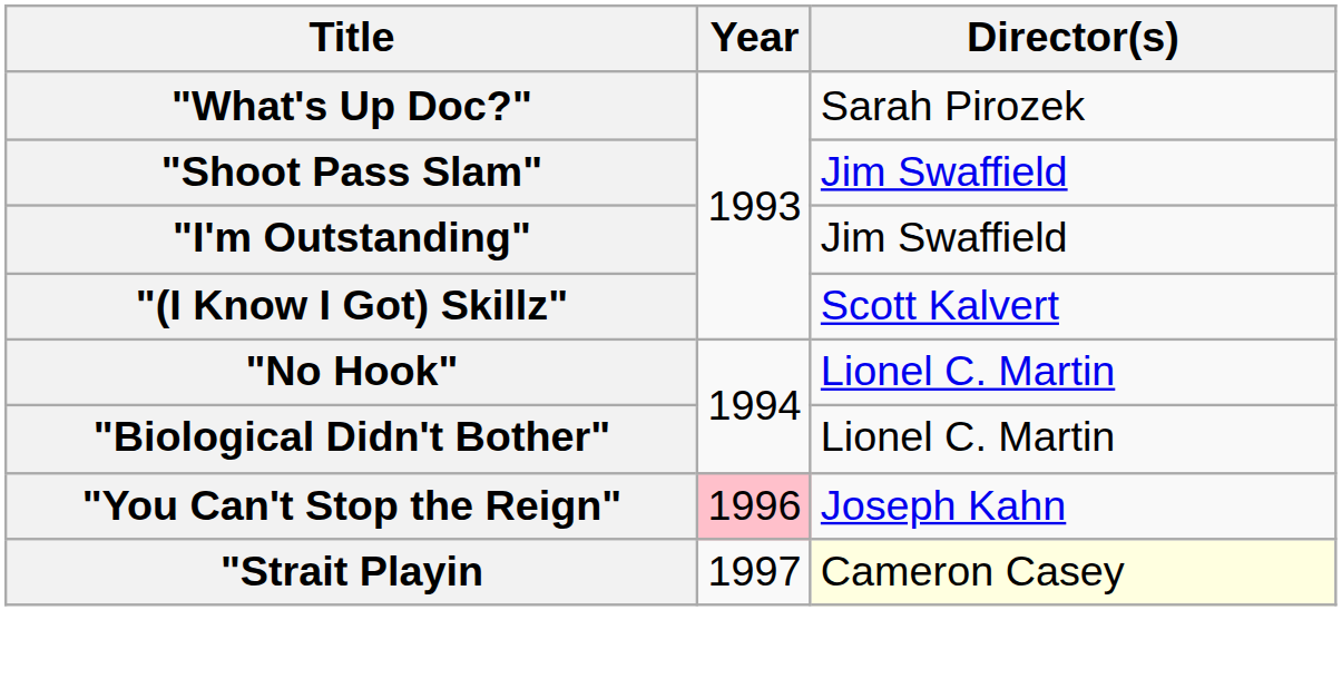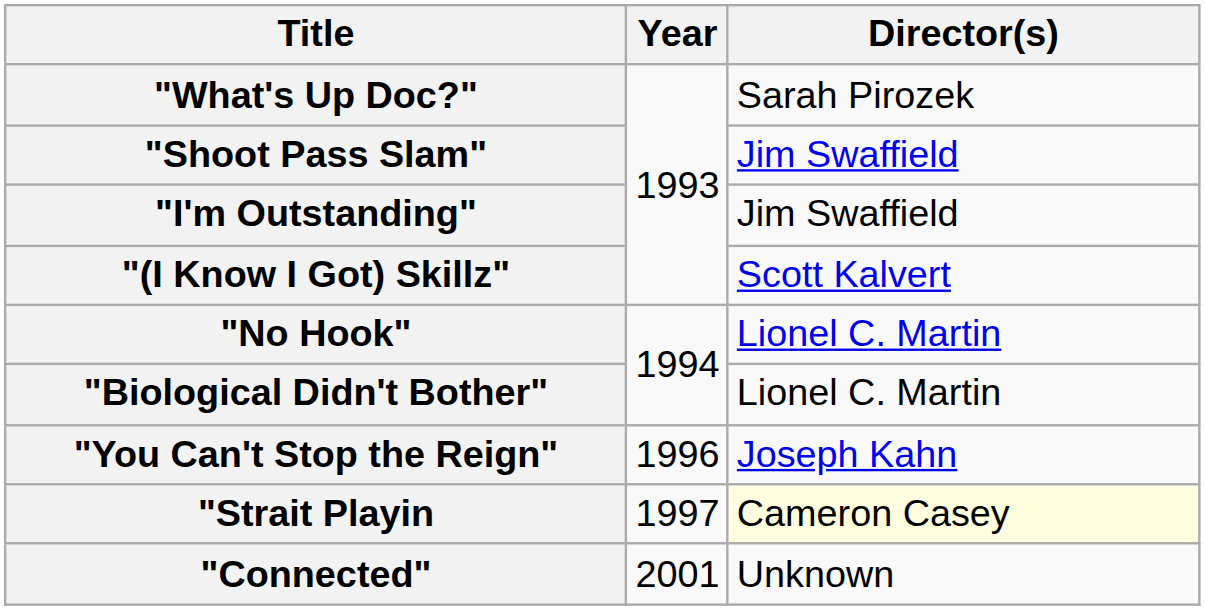"You Can't Stop the Reign" | Year: pink background -> no background
+ row: "Connected" | 2001 | Unknown
